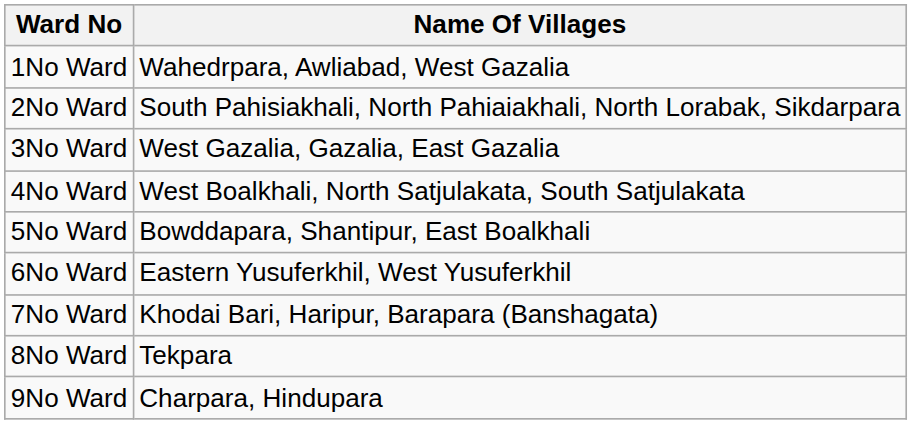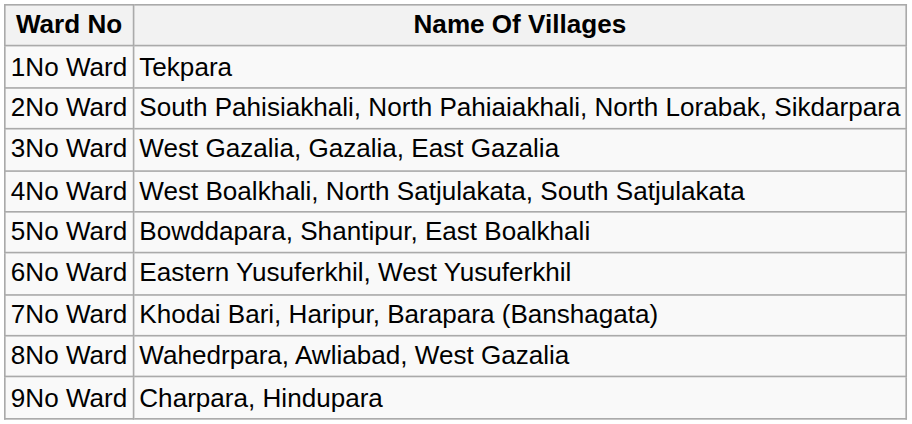1No Ward | Name Of Villages: Wahedrpara, Awliabad, West Gazalia -> Tekpara
8No Ward | Name Of Villages: Tekpara -> Wahedrpara, Awliabad, West Gazalia
